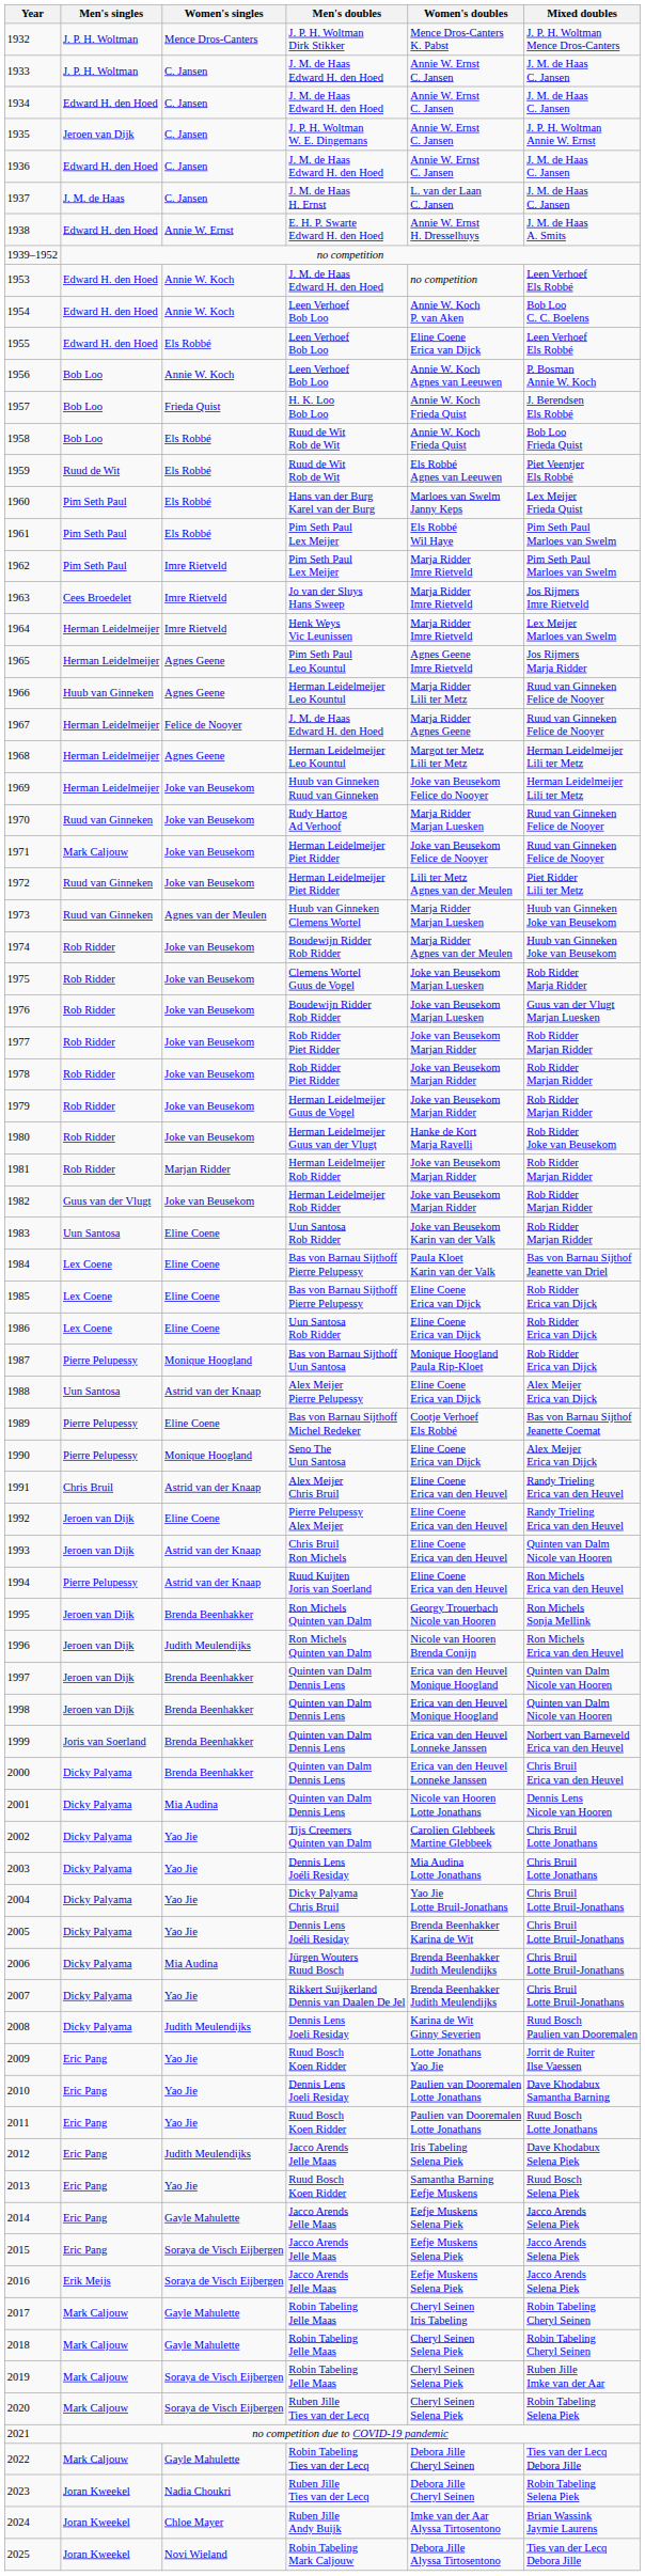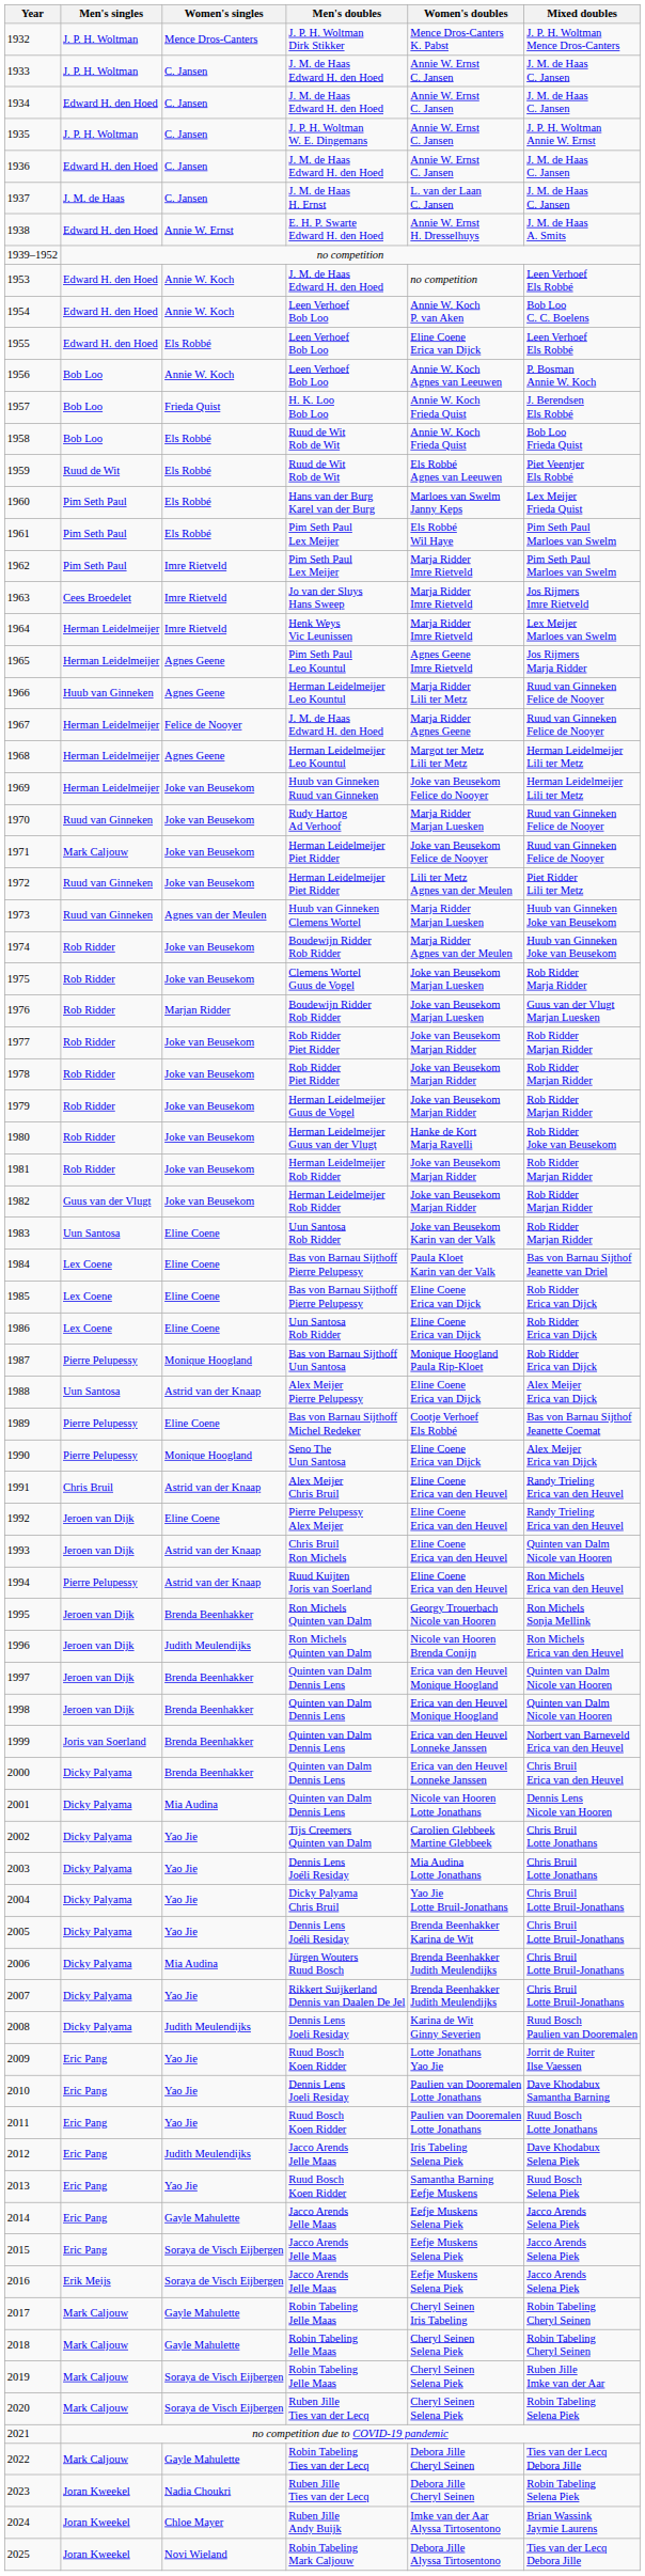1935 | Men's singles: Jeroen van Dijk -> J. P. H. Woltman
1976 | Women's singles: Joke van Beusekom -> Marjan Ridder
1981 | Women's singles: Marjan Ridder -> Joke van Beusekom
